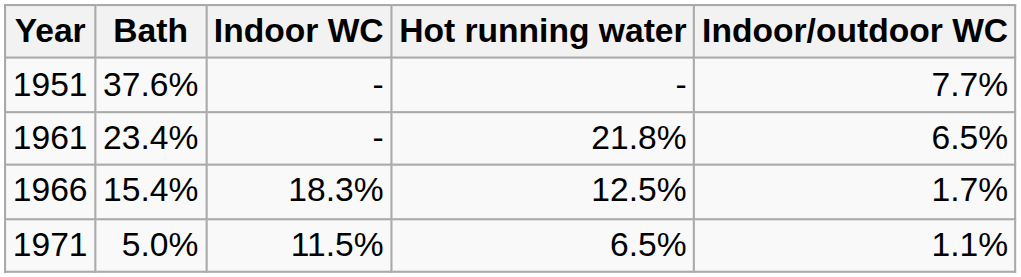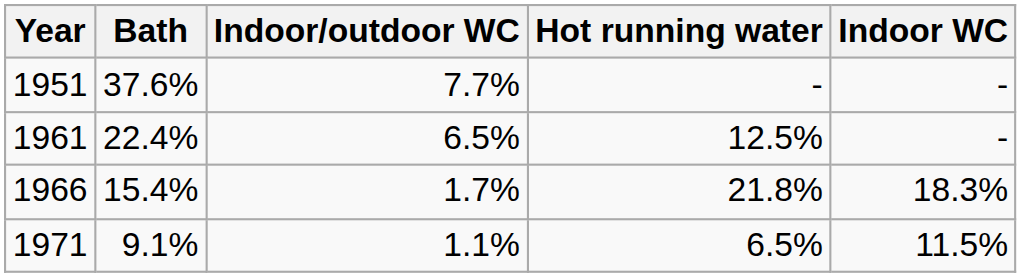columns swapped: Indoor/outdoor WC <-> Indoor WC
1961 | Bath: 23.4% -> 22.4%
1961 | Hot running water: 21.8% -> 12.5%
1966 | Hot running water: 12.5% -> 21.8%
1971 | Bath: 5.0% -> 9.1%
